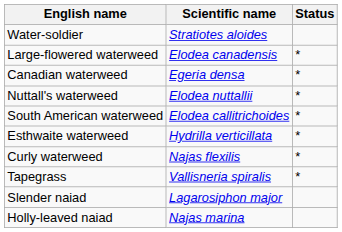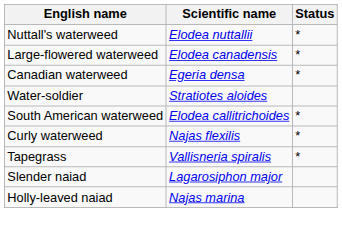rows swapped: Water-soldier <-> Nuttall's waterweed
- row: Esthwaite waterweed | Hydrilla verticillata | *
